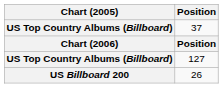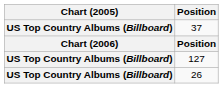26 | Chart (2005): US Billboard 200 -> US Top Country Albums (Billboard)
